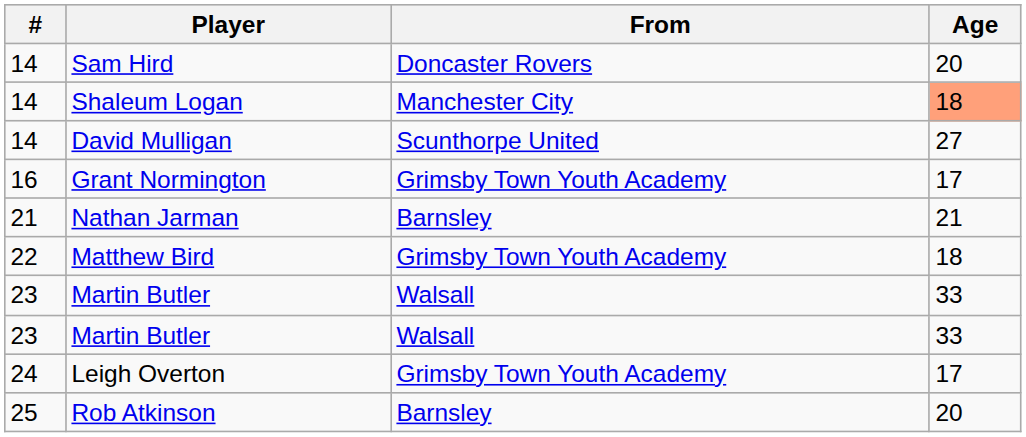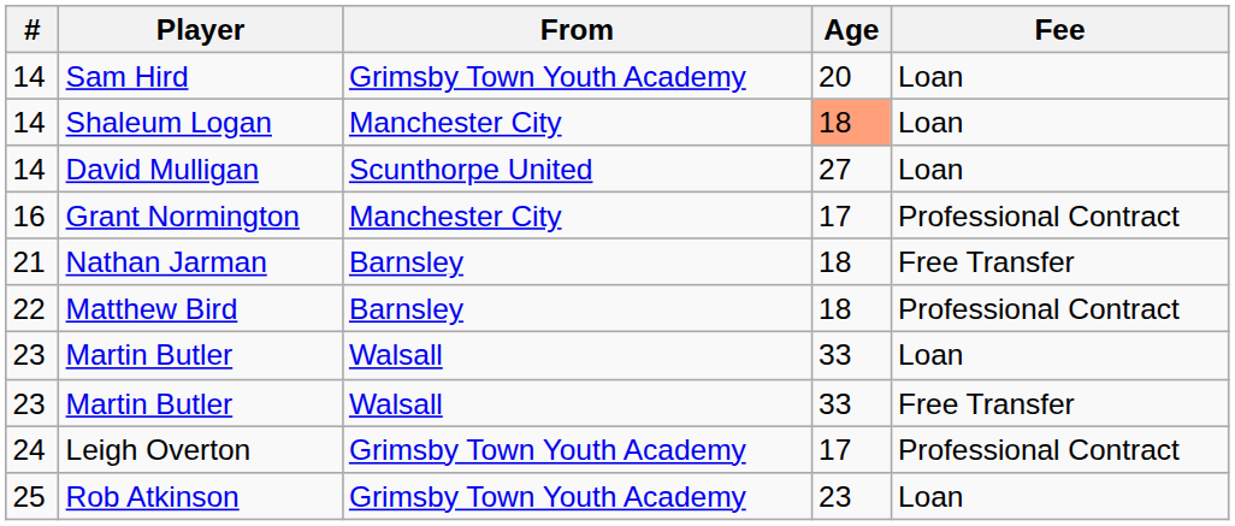+ column: Fee | Loan | Loan | Loan | Professional Contract | Free Transfer | Professional Contract | Loan | Free Transfer | Professional Contract | Loan
Sam Hird | From: Doncaster Rovers -> Grimsby Town Youth Academy
Grant Normington | From: Grimsby Town Youth Academy -> Manchester City
Nathan Jarman | Age: 21 -> 18
Matthew Bird | From: Grimsby Town Youth Academy -> Barnsley
Rob Atkinson | From: Barnsley -> Grimsby Town Youth Academy
Rob Atkinson | Age: 20 -> 23
